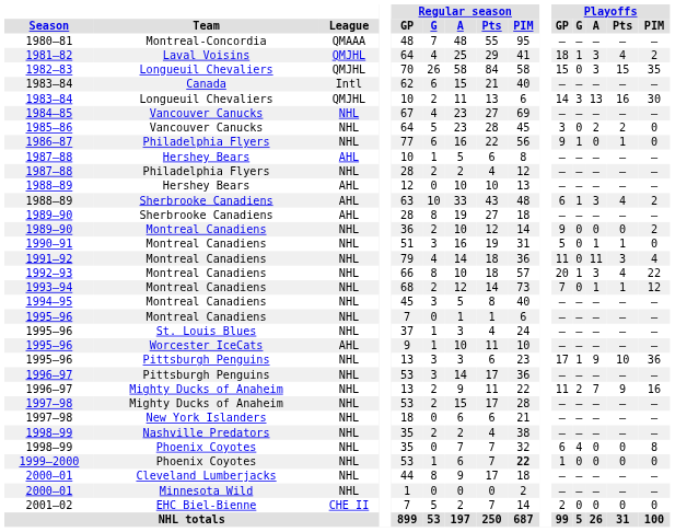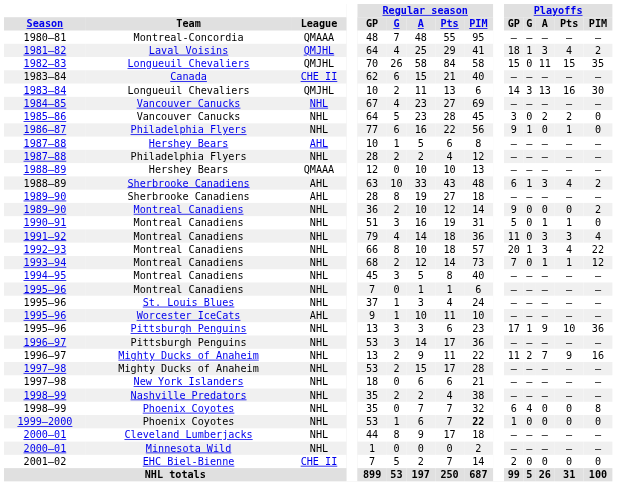1982–83 | Playoffs / A: 3 -> 11
1983–84 / Canada | League: Intl -> CHE II
1988–89 / Hershey Bears | League: AHL -> QMAAA
1991–92 | Playoffs / A: 11 -> 3
